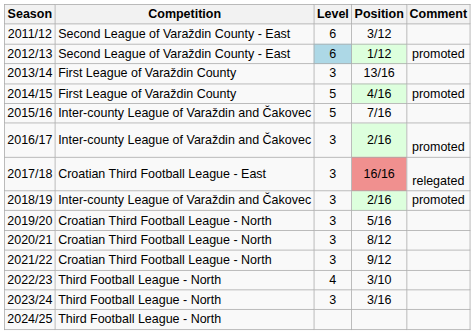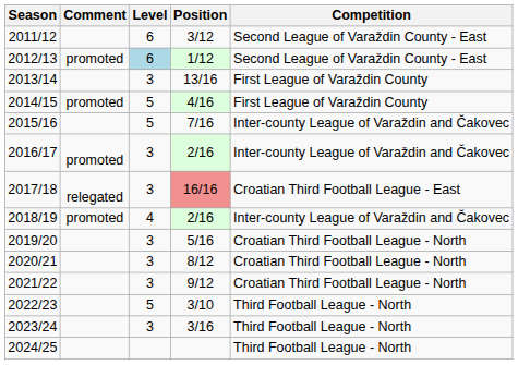columns swapped: Competition <-> Comment
2018/19 | Level: 3 -> 4
2022/23 | Level: 4 -> 5
